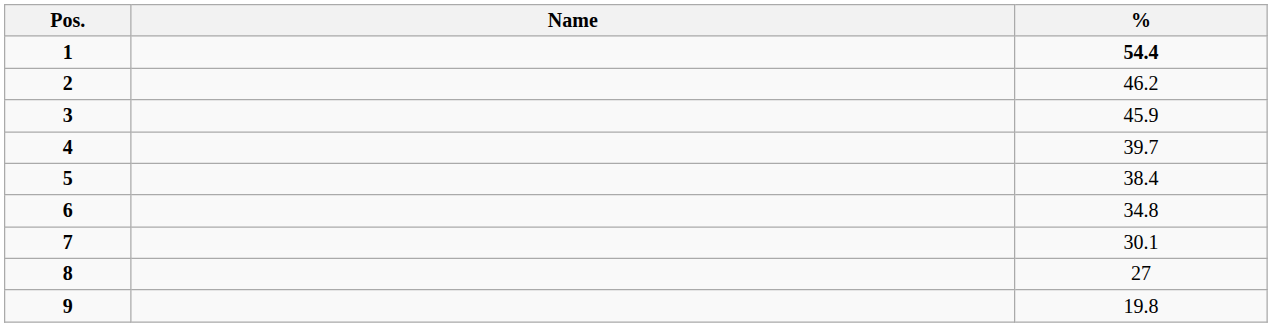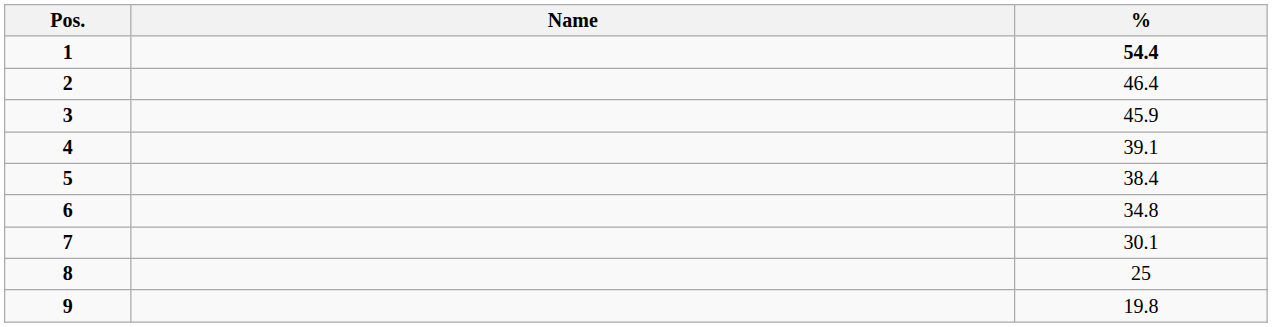2 | %: 46.2 -> 46.4
4 | %: 39.7 -> 39.1
8 | %: 27 -> 25
